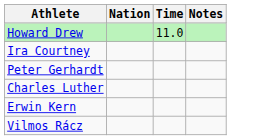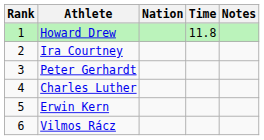+ column: Rank | 1 | 2 | 3 | 4 | 5 | 6
Howard Drew | Time: 11.0 -> 11.8
